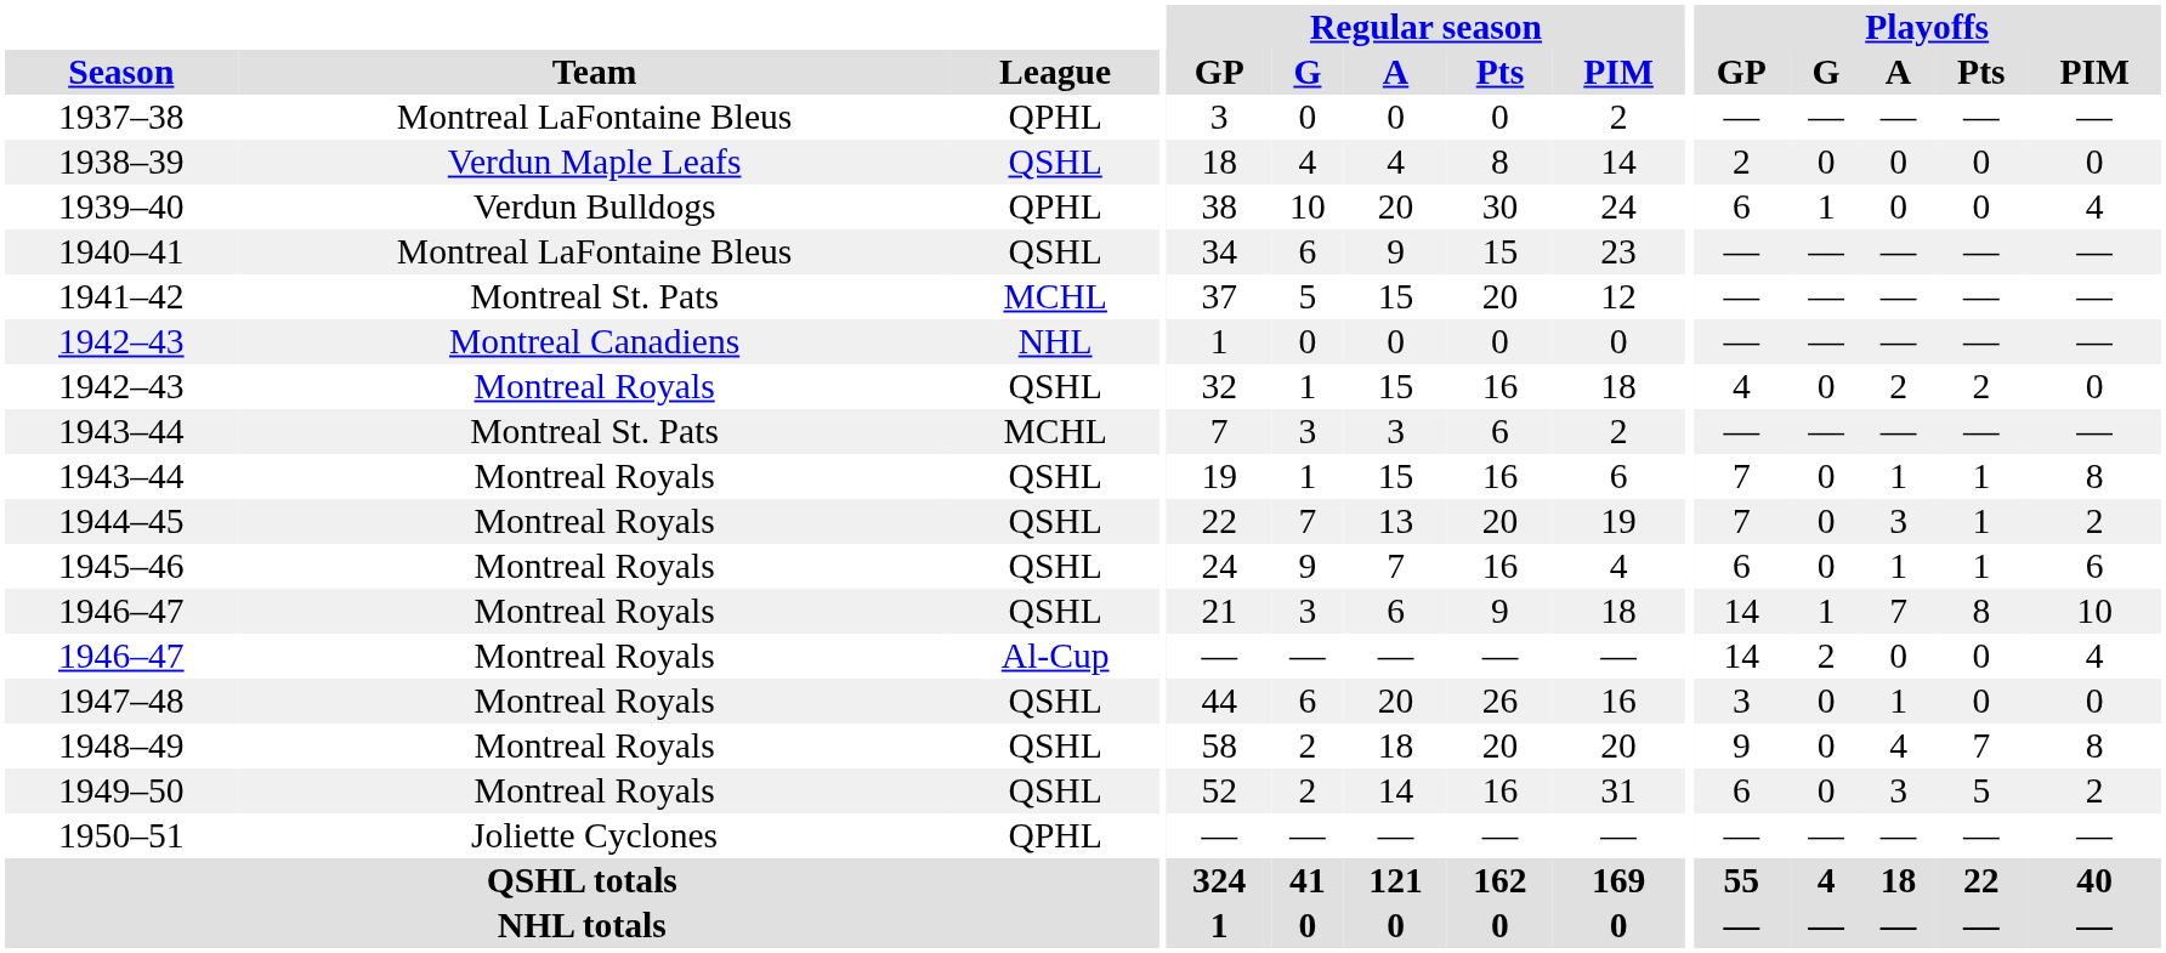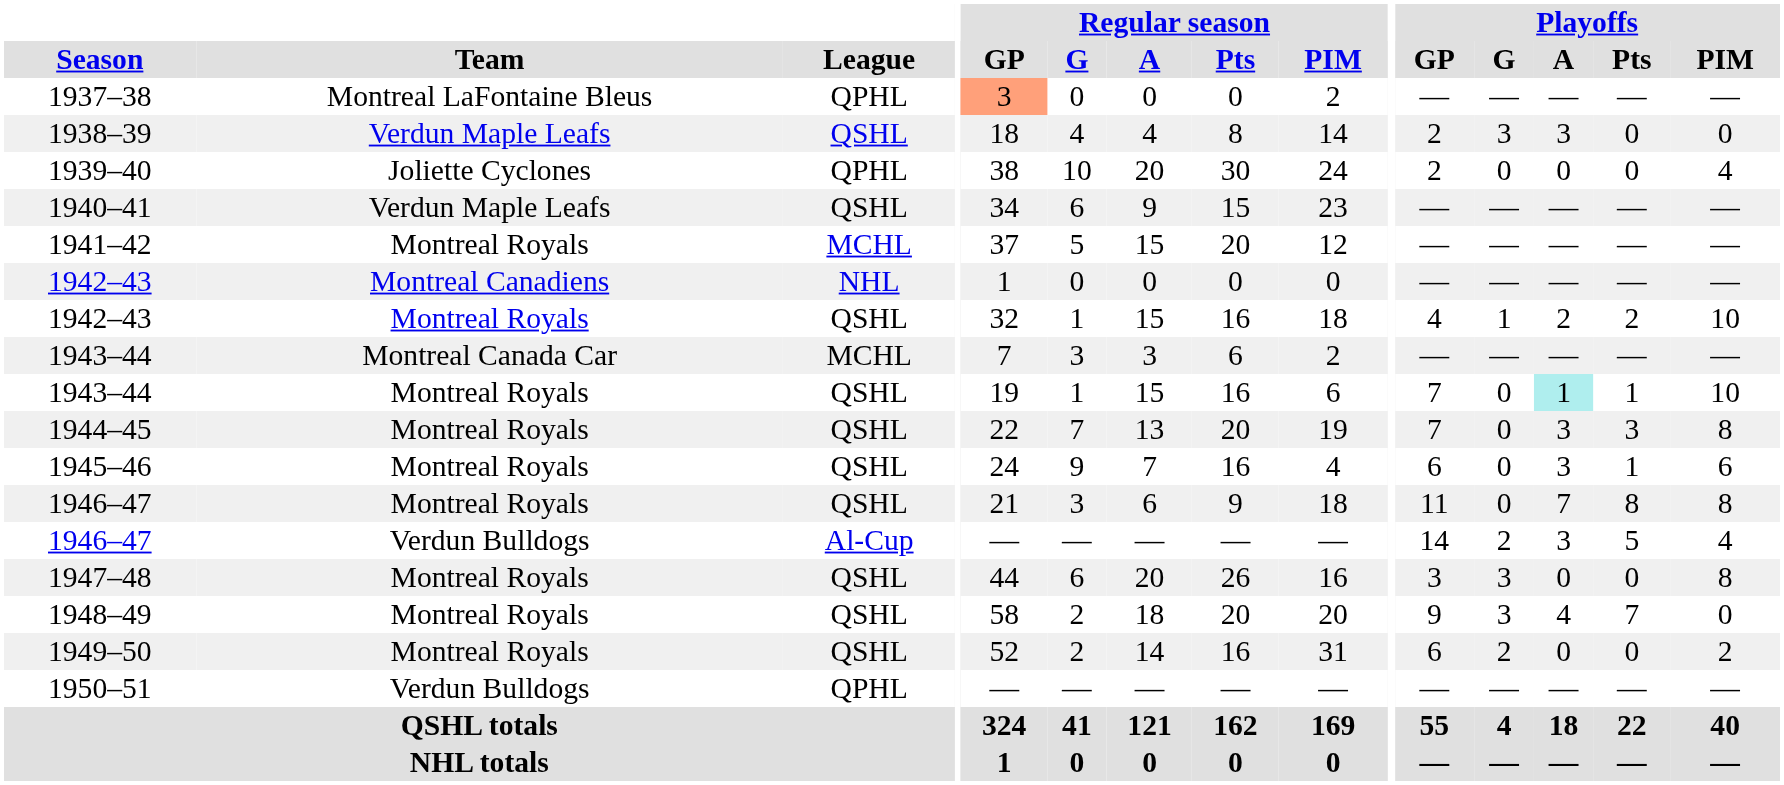1937–38 | Regular season / GP: no background -> lightsalmon background
1938–39 | Playoffs / G: 0 -> 3
1938–39 | Playoffs / A: 0 -> 3
1939–40 | Team: Verdun Bulldogs -> Joliette Cyclones
1939–40 | Playoffs / GP: 6 -> 2
1939–40 | Playoffs / G: 1 -> 0
1940–41 | Team: Montreal LaFontaine Bleus -> Verdun Maple Leafs
1941–42 | Team: Montreal St. Pats -> Montreal Royals
1942–43 / QSHL | Playoffs / G: 0 -> 1
1942–43 / QSHL | Playoffs / PIM: 0 -> 10
1943–44 / MCHL | Team: Montreal St. Pats -> Montreal Canada Car
1943–44 / QSHL | Playoffs / A: no background -> paleturquoise background
1943–44 / QSHL | Playoffs / PIM: 8 -> 10
1944–45 | Playoffs / Pts: 1 -> 3
1944–45 | Playoffs / PIM: 2 -> 8
1945–46 | Playoffs / A: 1 -> 3
1946–47 / QSHL | Playoffs / GP: 14 -> 11
1946–47 / QSHL | Playoffs / G: 1 -> 0
1946–47 / QSHL | Playoffs / PIM: 10 -> 8
1946–47 / Al-Cup | Team: Montreal Royals -> Verdun Bulldogs
1946–47 / Al-Cup | Playoffs / A: 0 -> 3
1946–47 / Al-Cup | Playoffs / Pts: 0 -> 5
1947–48 | Playoffs / G: 0 -> 3
1947–48 | Playoffs / A: 1 -> 0
1947–48 | Playoffs / PIM: 0 -> 8
1948–49 | Playoffs / G: 0 -> 3
1948–49 | Playoffs / PIM: 8 -> 0
1949–50 | Playoffs / G: 0 -> 2
1949–50 | Playoffs / A: 3 -> 0
1949–50 | Playoffs / Pts: 5 -> 0
1950–51 | Team: Joliette Cyclones -> Verdun Bulldogs
